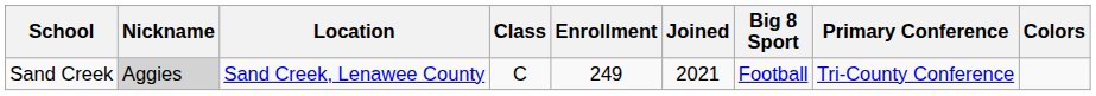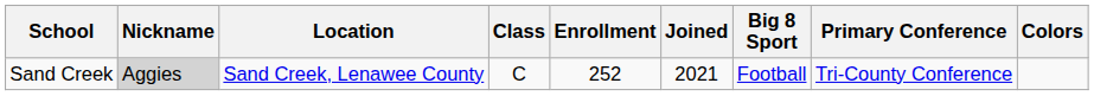Sand Creek | Enrollment: 249 -> 252
